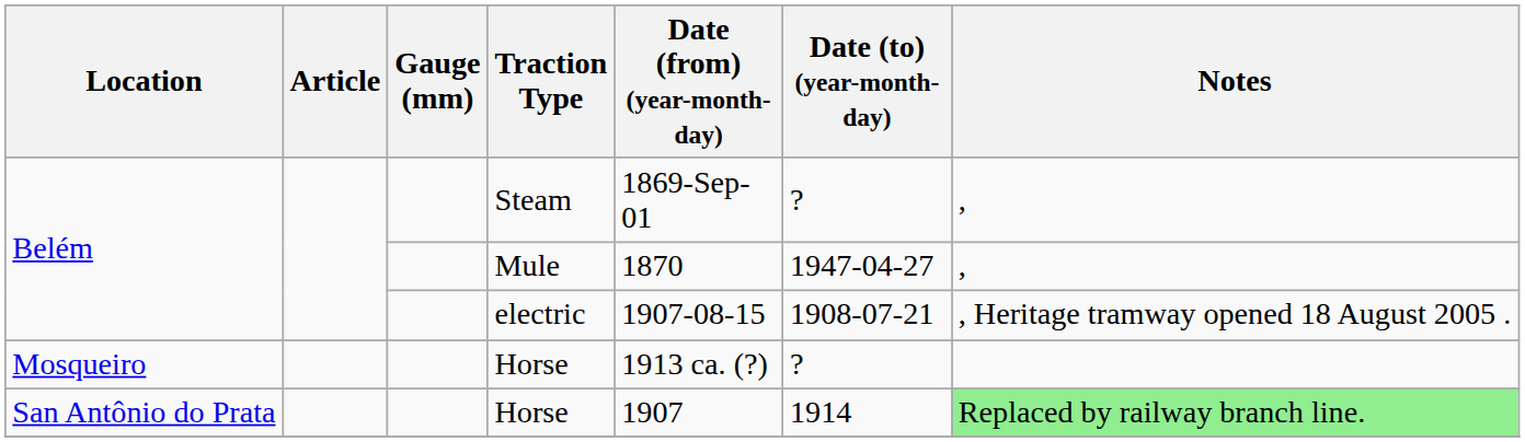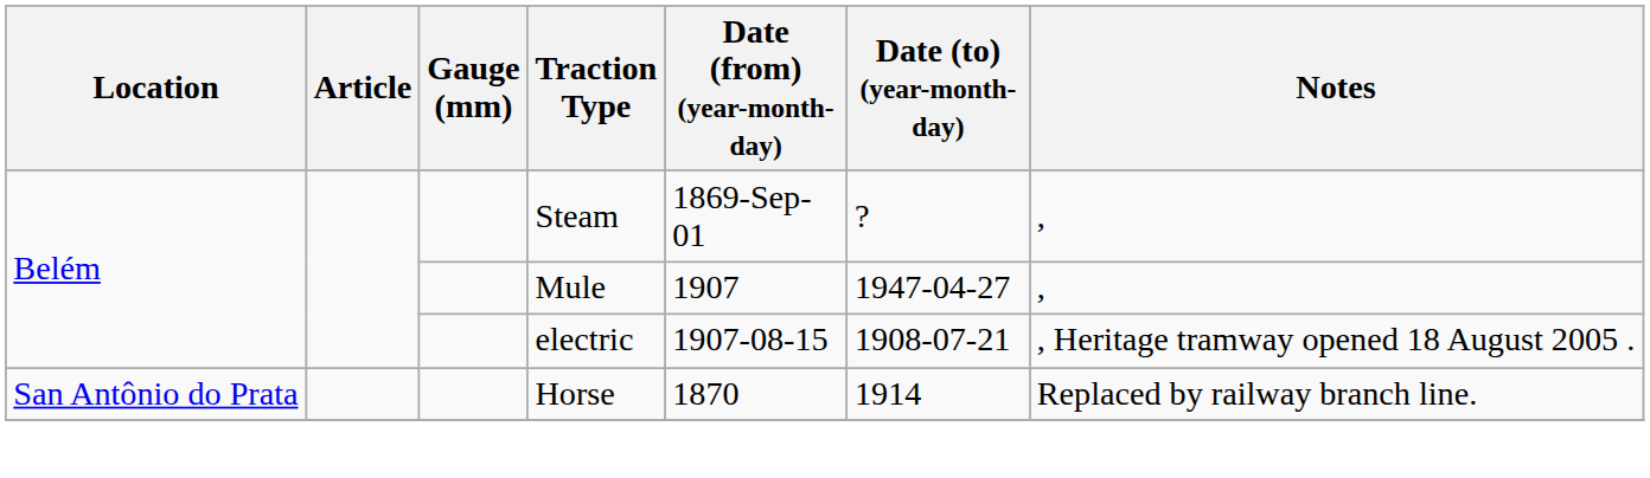Mule | Date (from) (year-month-day): 1870 -> 1907
- row: Mosqueiro | Horse | 1913 ca. (?) | ?
San Antônio do Prata / Horse | Date (from) (year-month-day): 1907 -> 1870
San Antônio do Prata / Horse | Notes: lightgreen background -> no background
